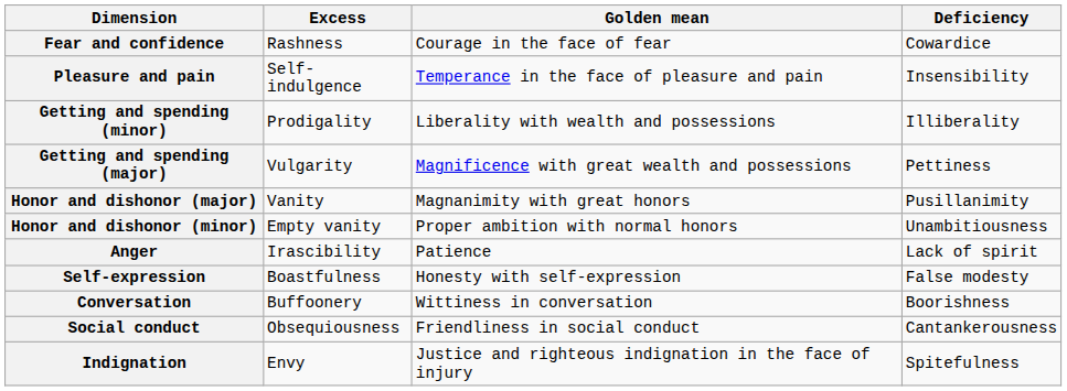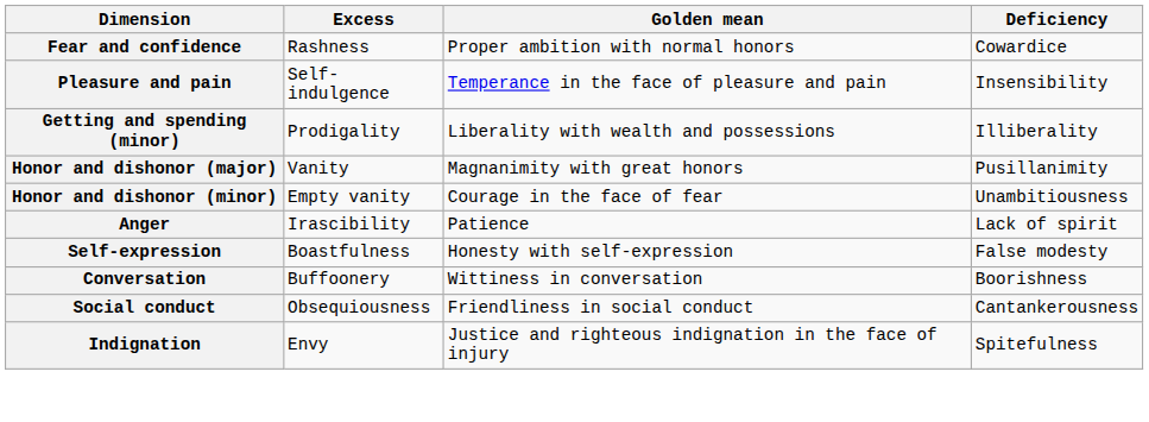Fear and confidence | Golden mean: Courage in the face of fear -> Proper ambition with normal honors
- row: Getting and spending (major) | Vulgarity | Magnificence with great wealth and possessions | Pettiness
Honor and dishonor (minor) | Golden mean: Proper ambition with normal honors -> Courage in the face of fear
